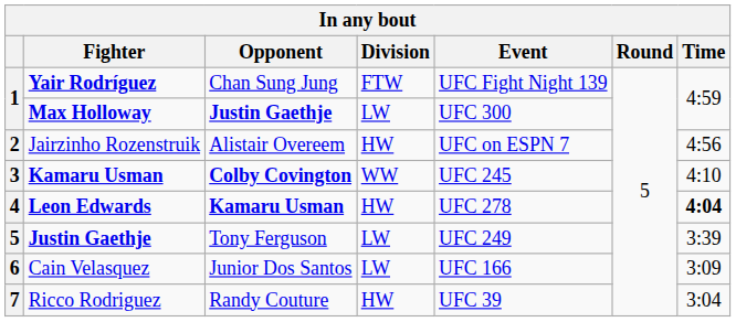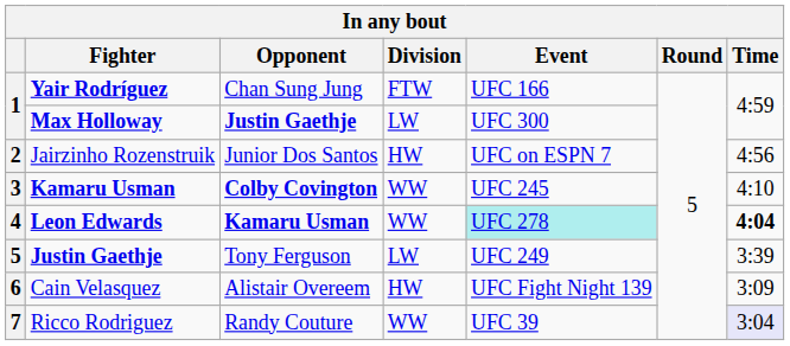Yair Rodríguez | Event: UFC Fight Night 139 -> UFC 166
Jairzinho Rozenstruik | Opponent: Alistair Overeem -> Junior Dos Santos
Leon Edwards | Division: HW -> WW
Leon Edwards | Event: no background -> paleturquoise background
Cain Velasquez | Opponent: Junior Dos Santos -> Alistair Overeem
Cain Velasquez | Division: LW -> HW
Cain Velasquez | Event: UFC 166 -> UFC Fight Night 139
Ricco Rodriguez | Division: HW -> WW
Ricco Rodriguez | Time: no background -> lavender background
